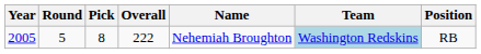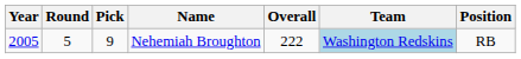columns swapped: Overall <-> Name
2005 | Pick: 8 -> 9
